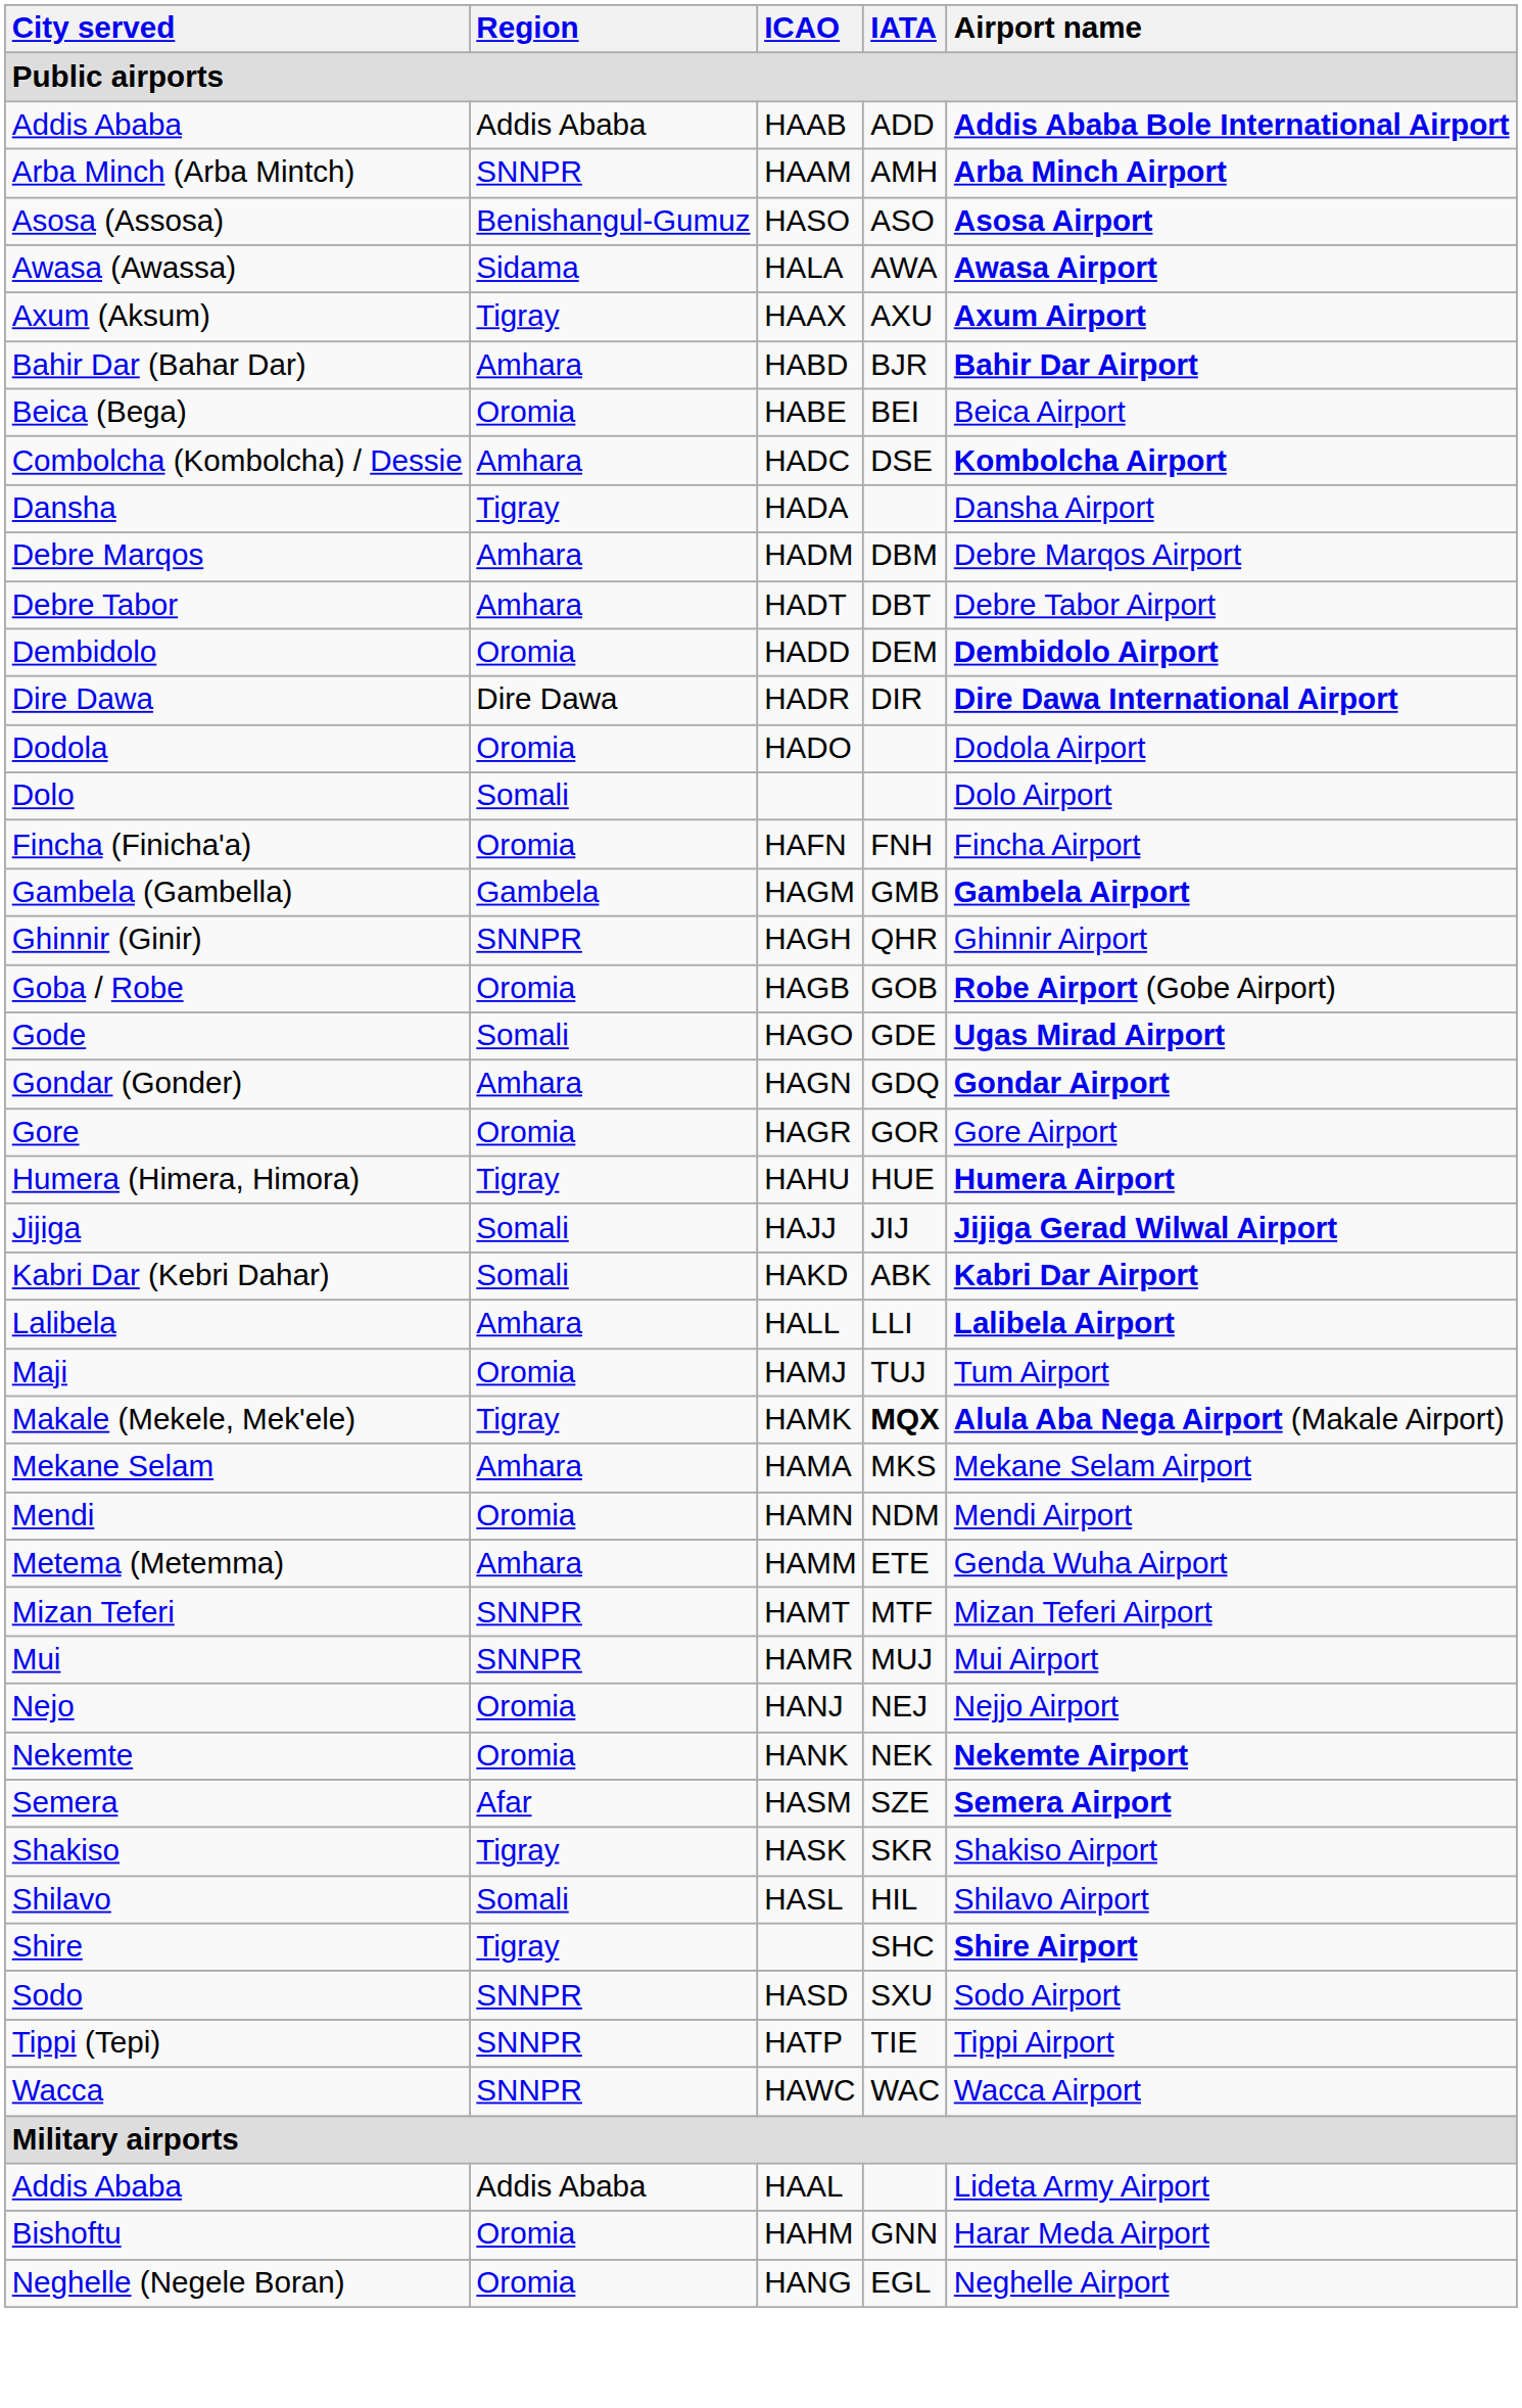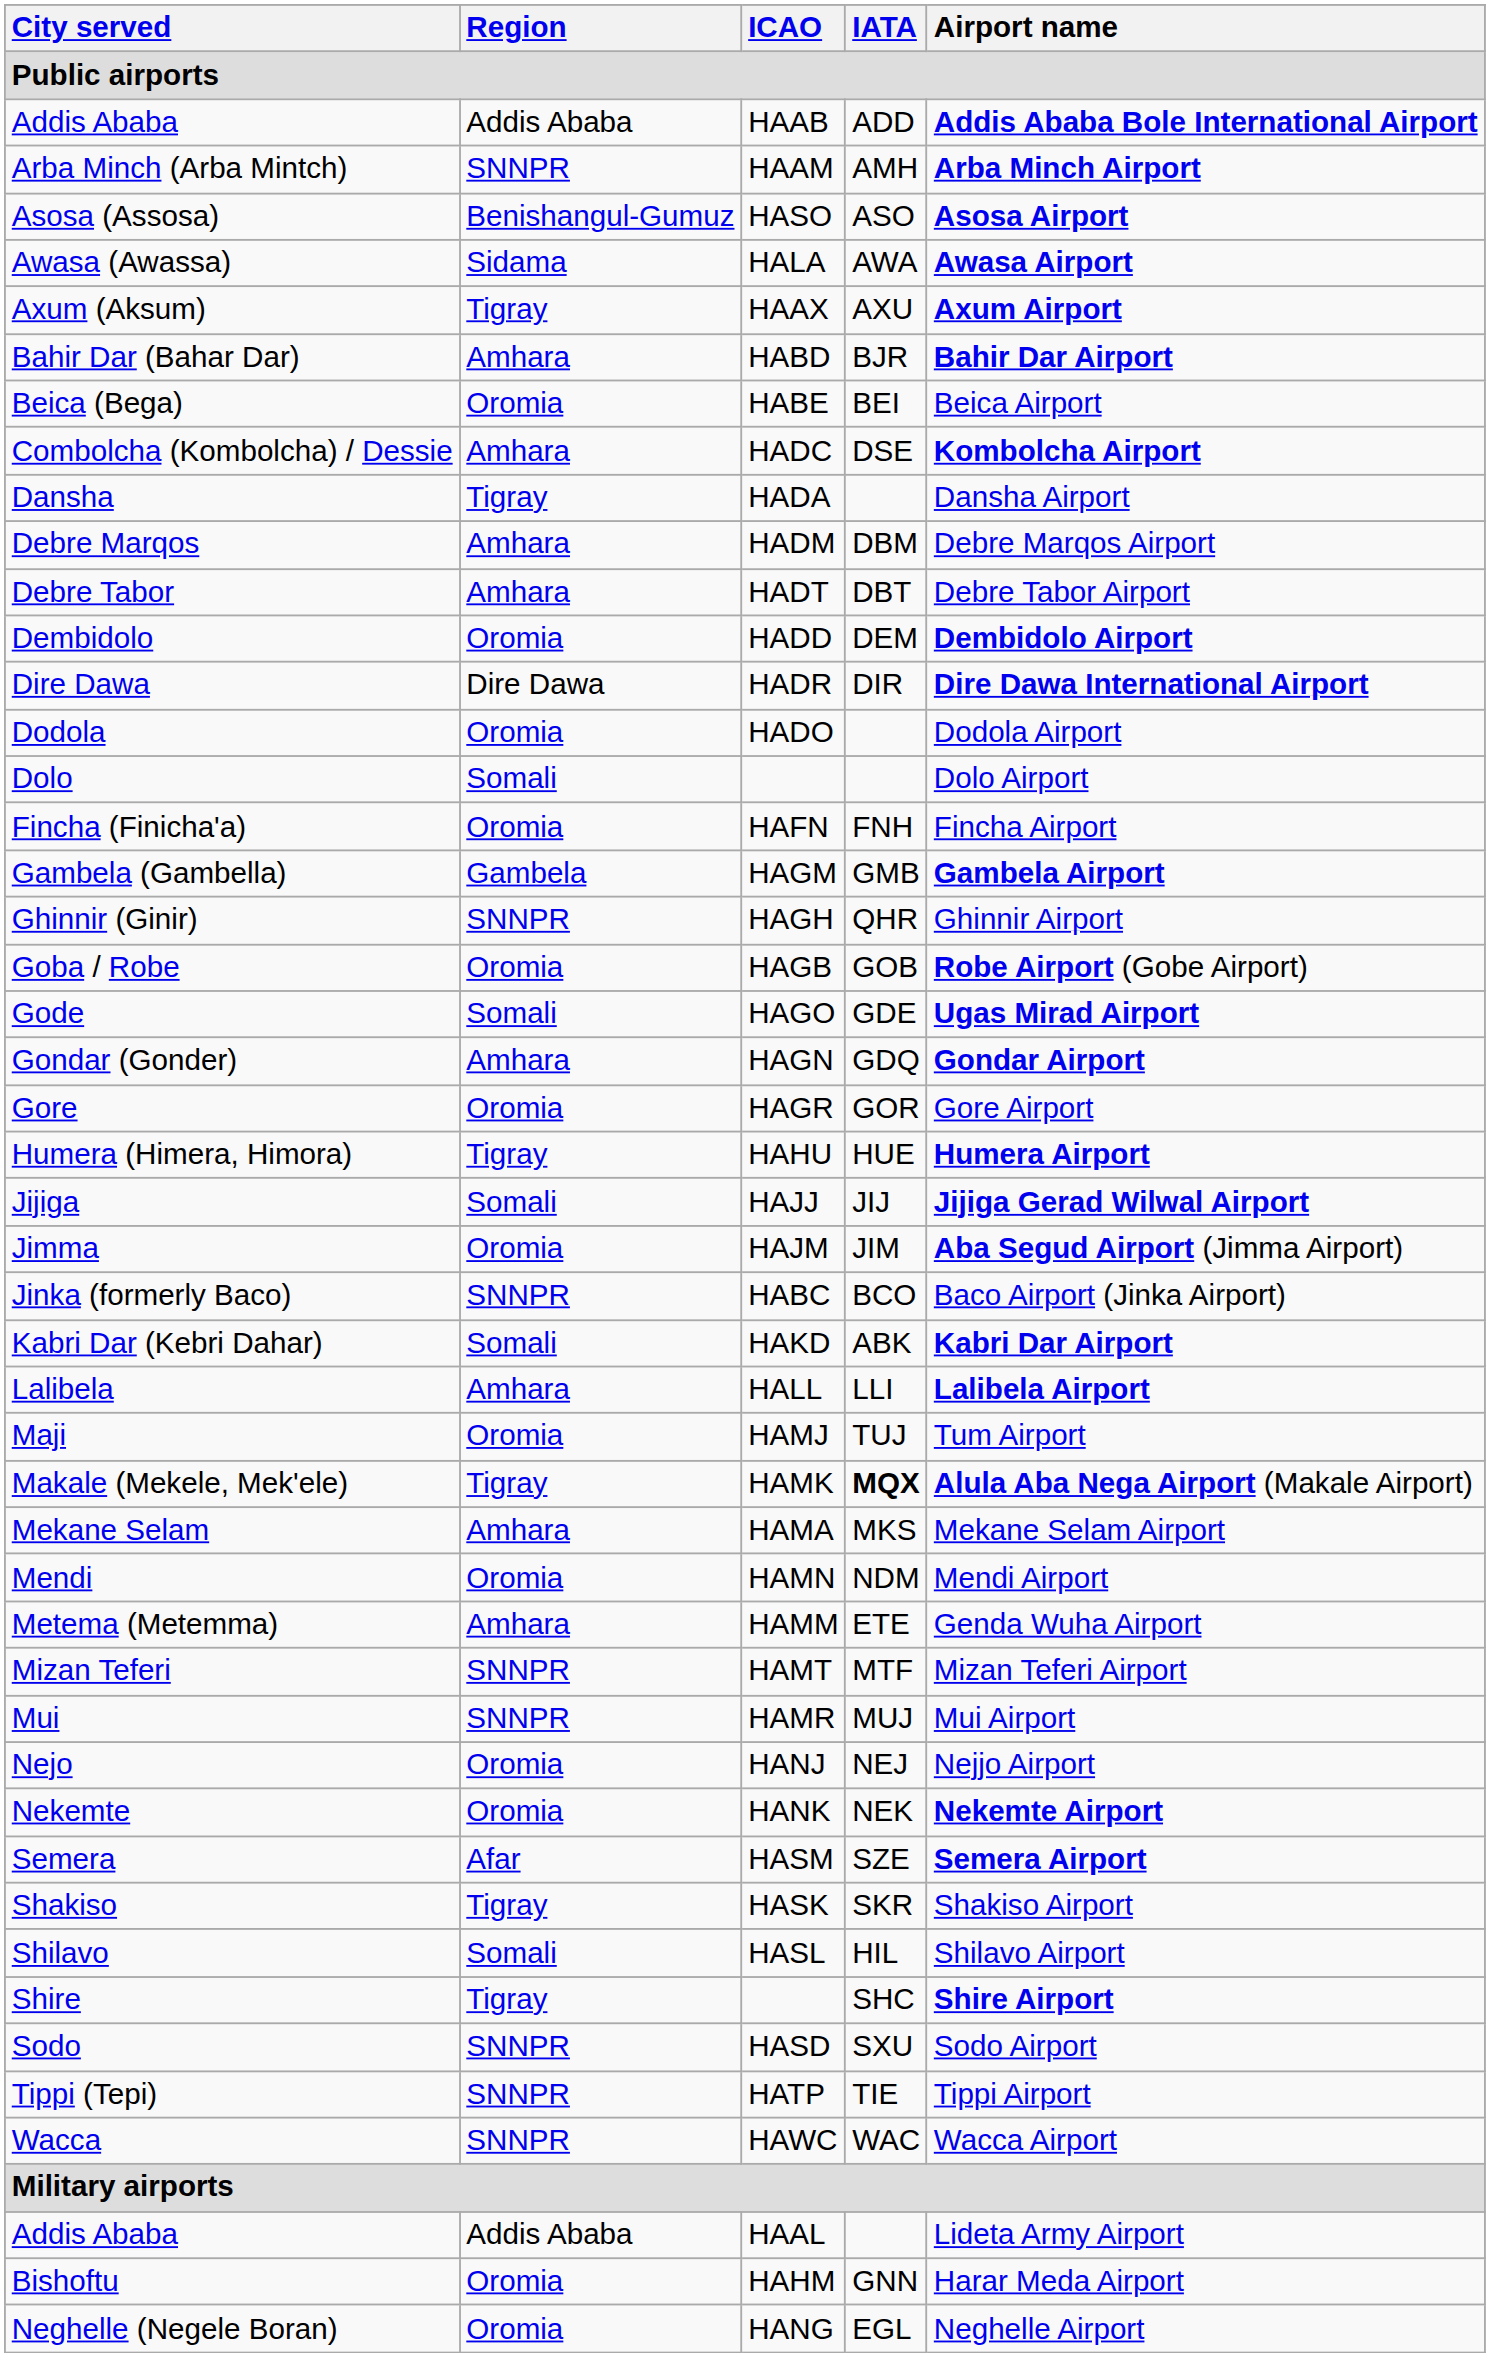+ row: Jimma | Oromia | HAJM | JIM | Aba Segud Airport (Jimma Airport)
+ row: Jinka (formerly Baco) | SNNPR | HABC | BCO | Baco Airport (Jinka Airport)
